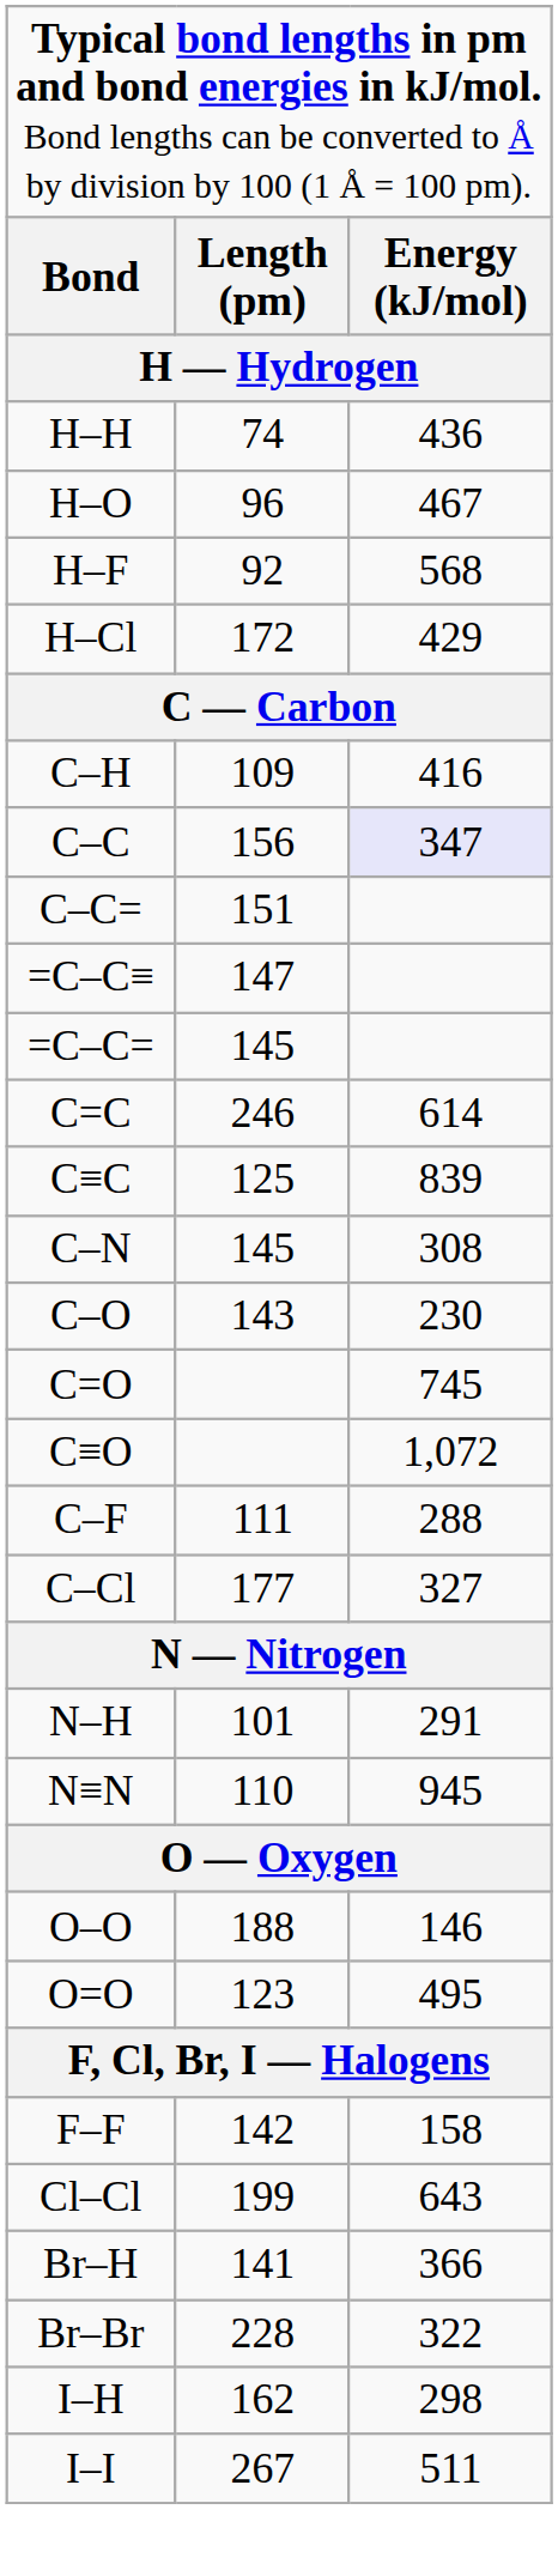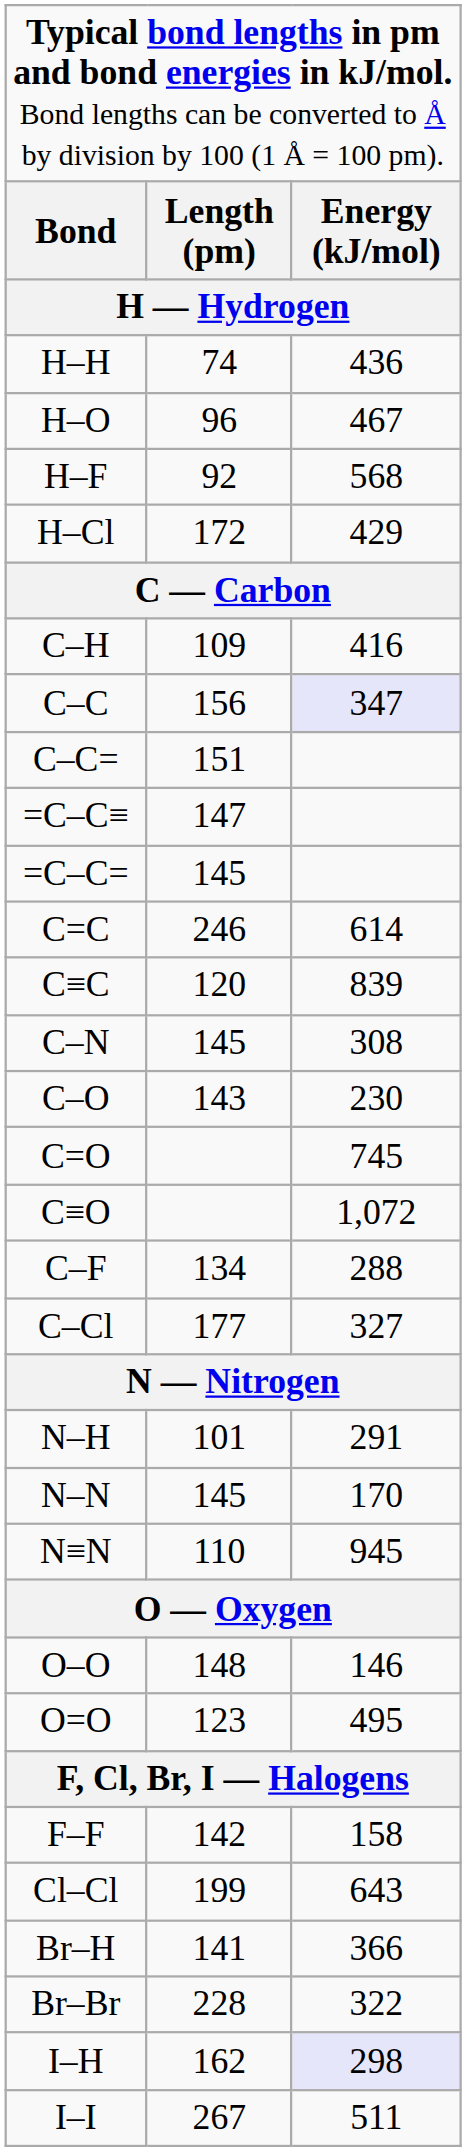C≡C | column 2: 125 -> 120
C–F | column 2: 111 -> 134
+ row: N–N | 145 | 170
O–O | column 2: 188 -> 148
I–H | column 3: no background -> lavender background
